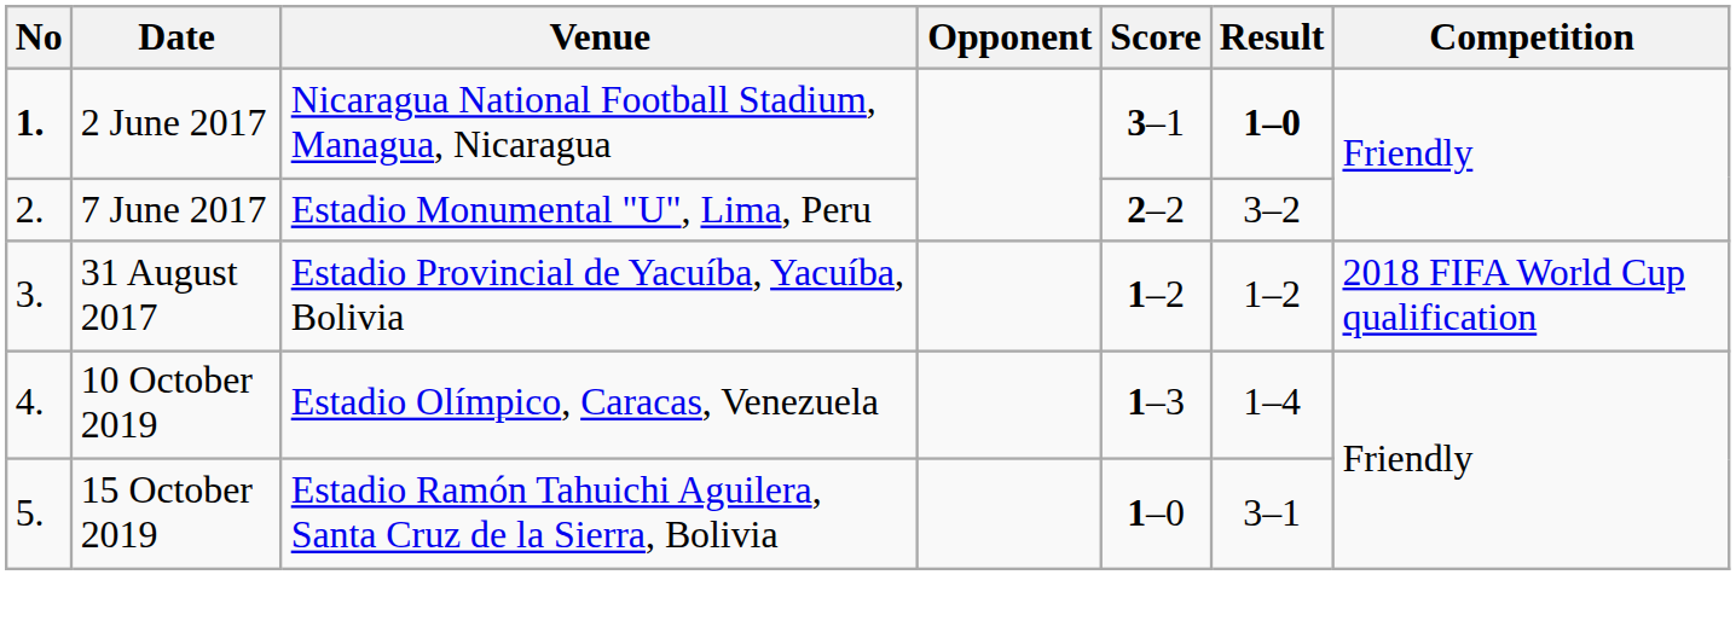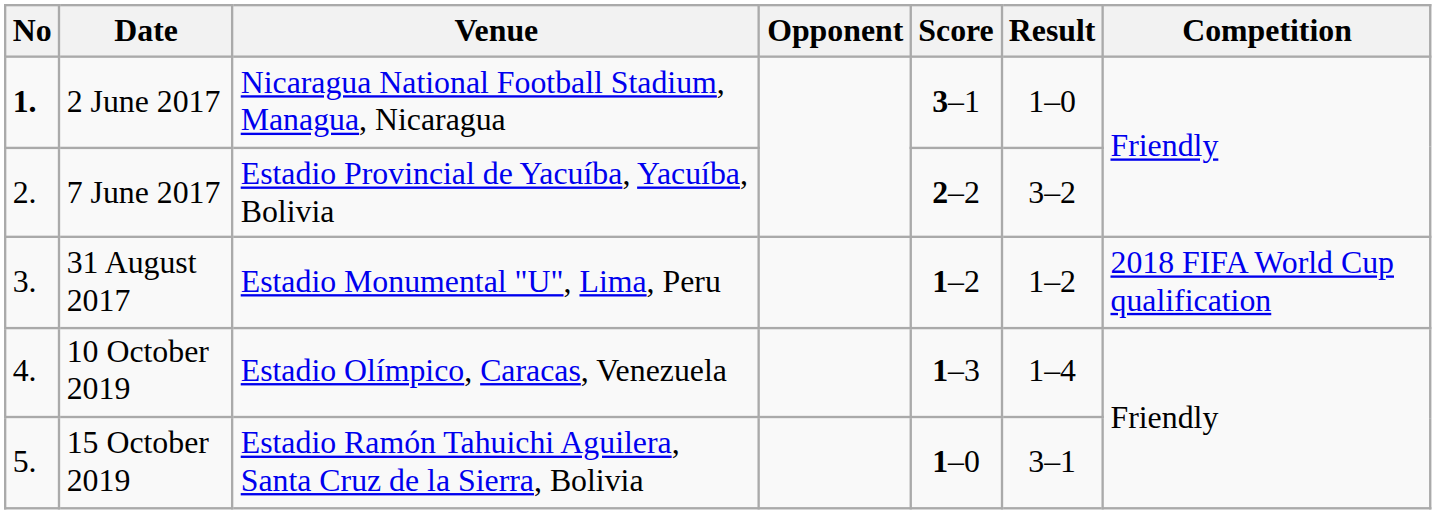2 June 2017 | Result: bold -> normal
7 June 2017 | Venue: Estadio Monumental "U", Lima, Peru -> Estadio Provincial de Yacuíba, Yacuíba, Bolivia
31 August 2017 | Venue: Estadio Provincial de Yacuíba, Yacuíba, Bolivia -> Estadio Monumental "U", Lima, Peru
